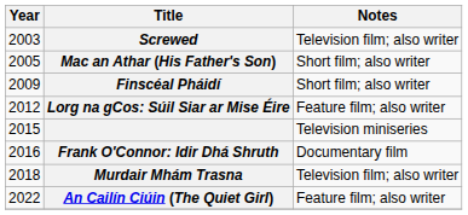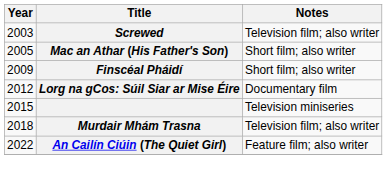Lorg na gCos: Súil Siar ar Mise Éire | Notes: Feature film; also writer -> Documentary film
- row: 2016 | Frank O'Connor: Idir Dhá Shruth | Documentary film
